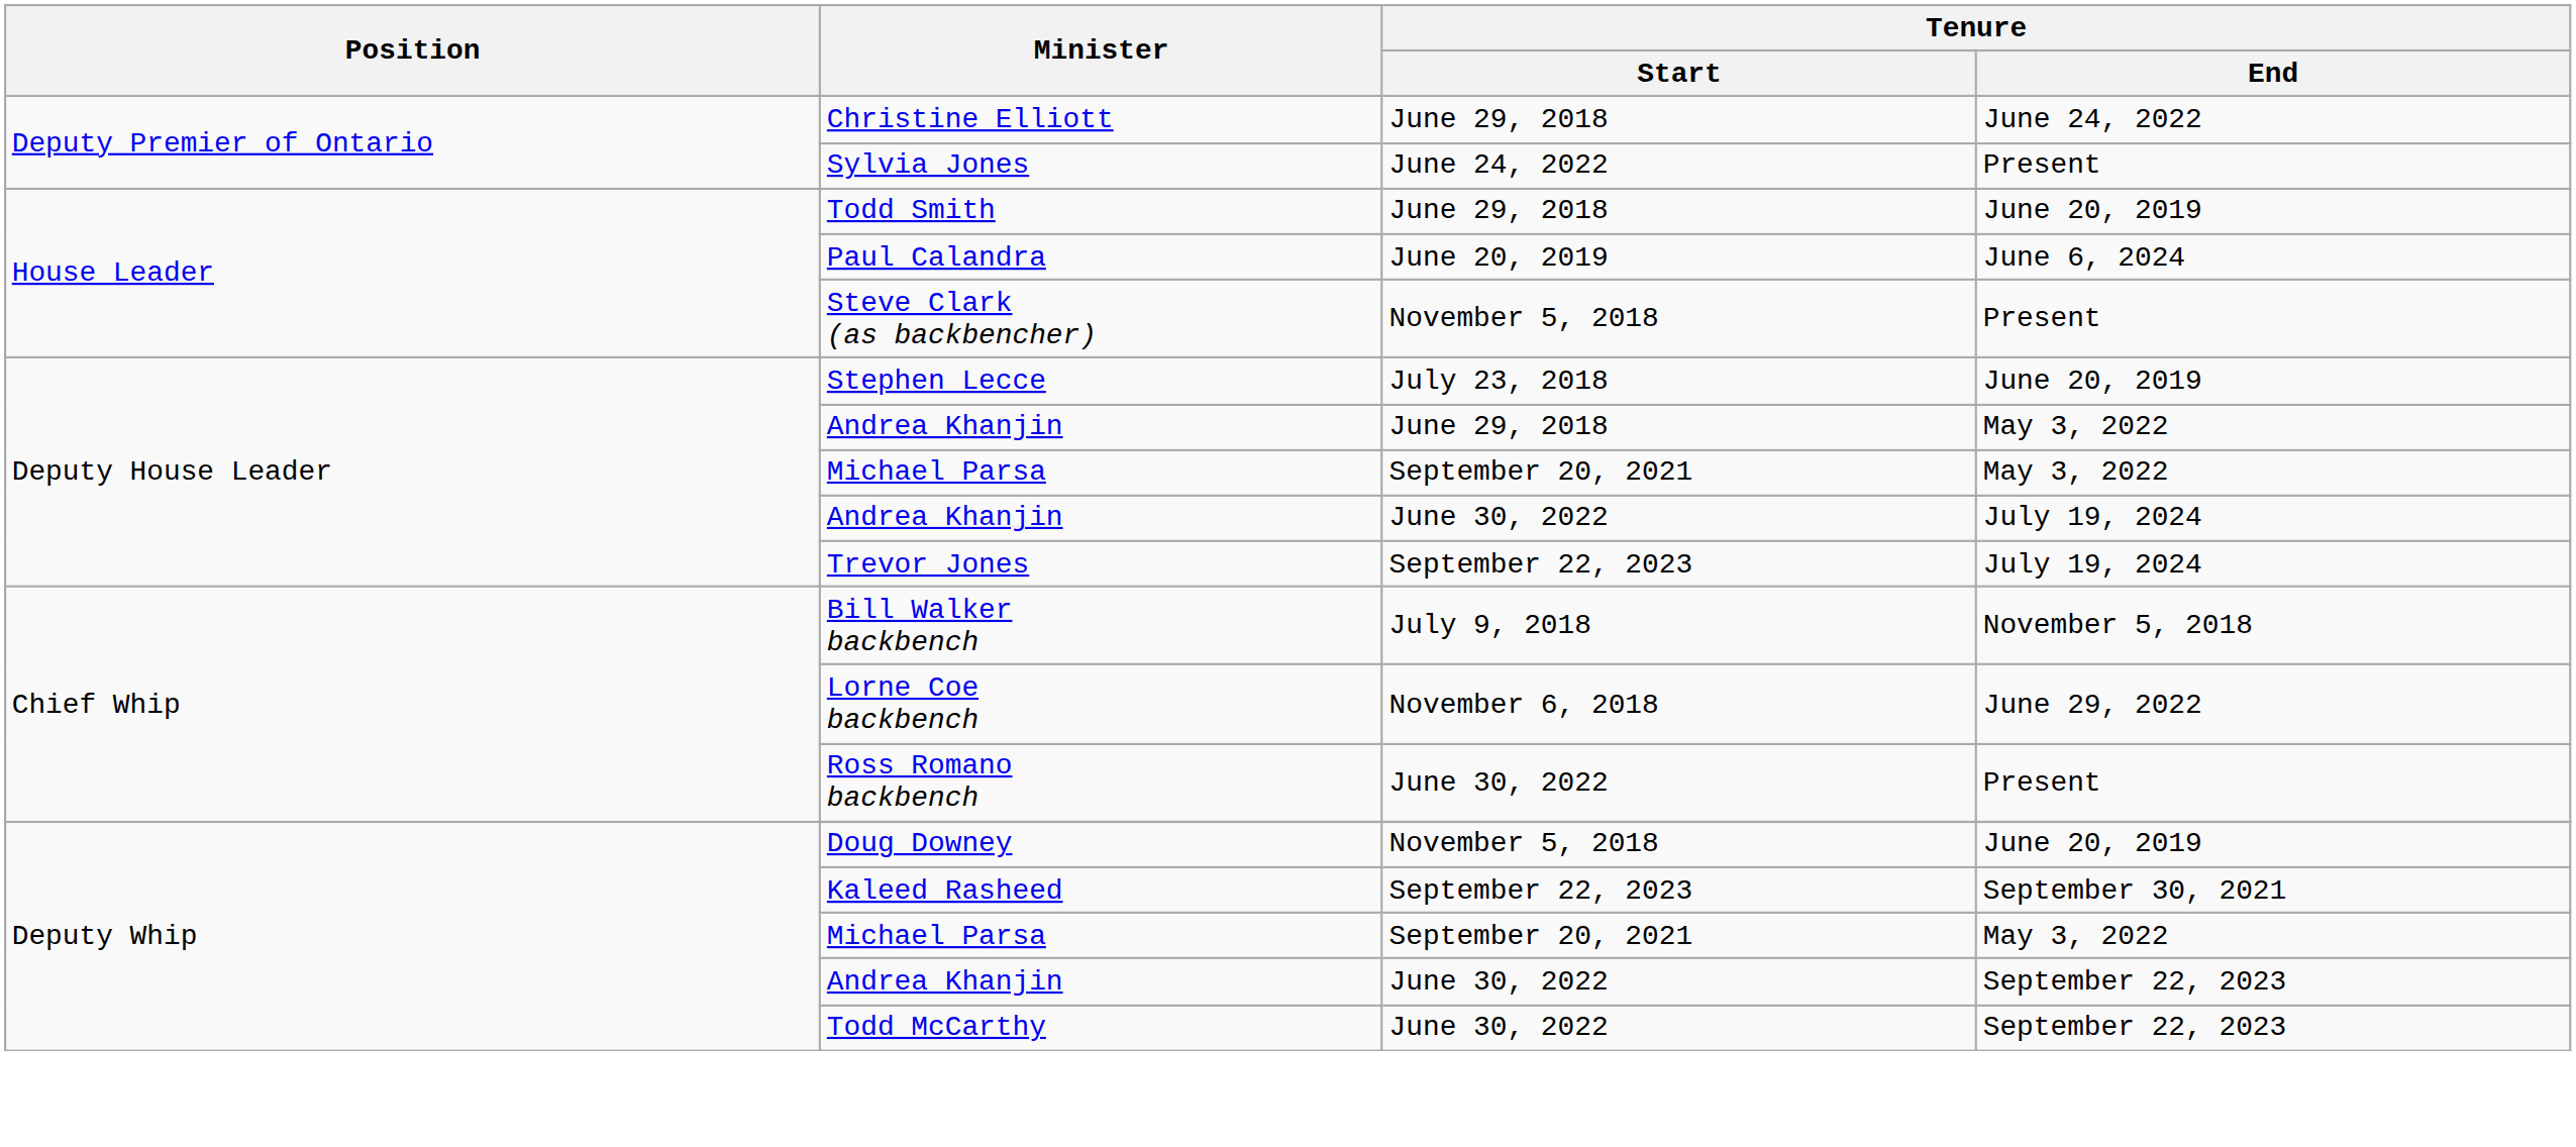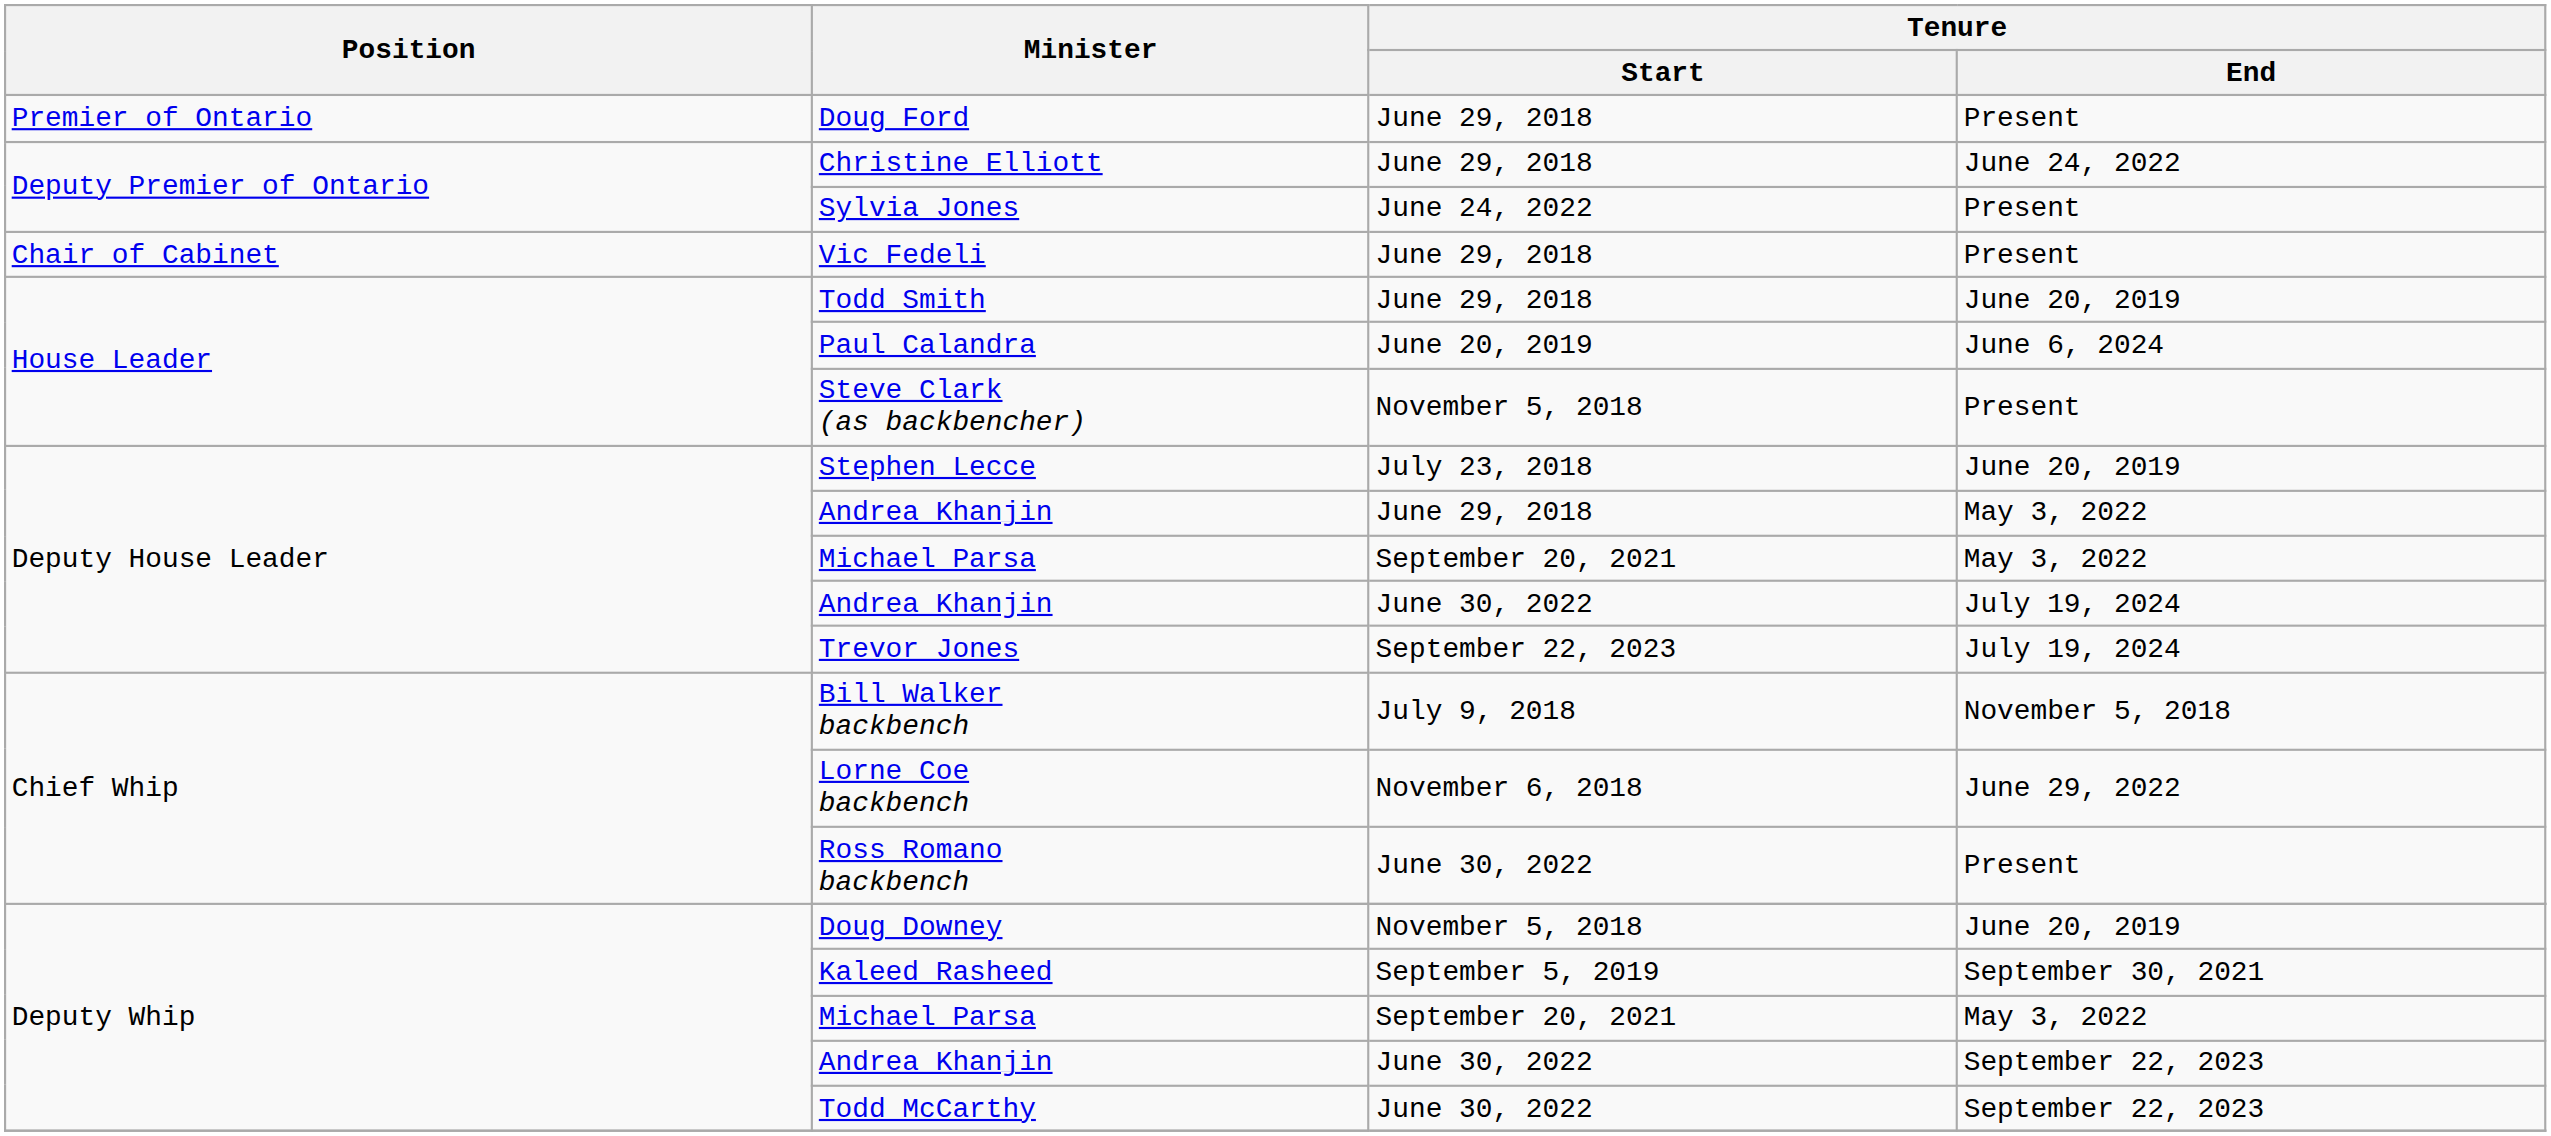+ row: Premier of Ontario | Doug Ford | June 29, 2018 | Present
+ row: Chair of Cabinet | Vic Fedeli | June 29, 2018 | Present
Kaleed Rasheed | Tenure / Start: September 22, 2023 -> September 5, 2019
